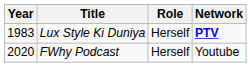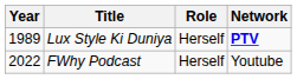Lux Style Ki Duniya | Year: 1983 -> 1989
FWhy Podcast | Year: 2020 -> 2022
